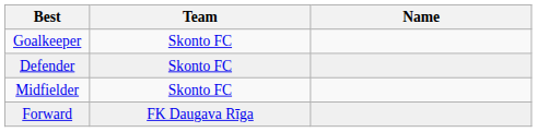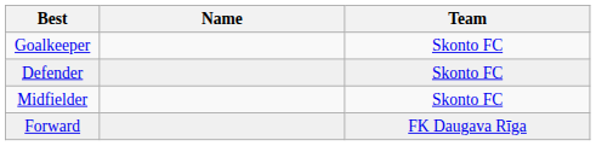columns swapped: Name <-> Team
